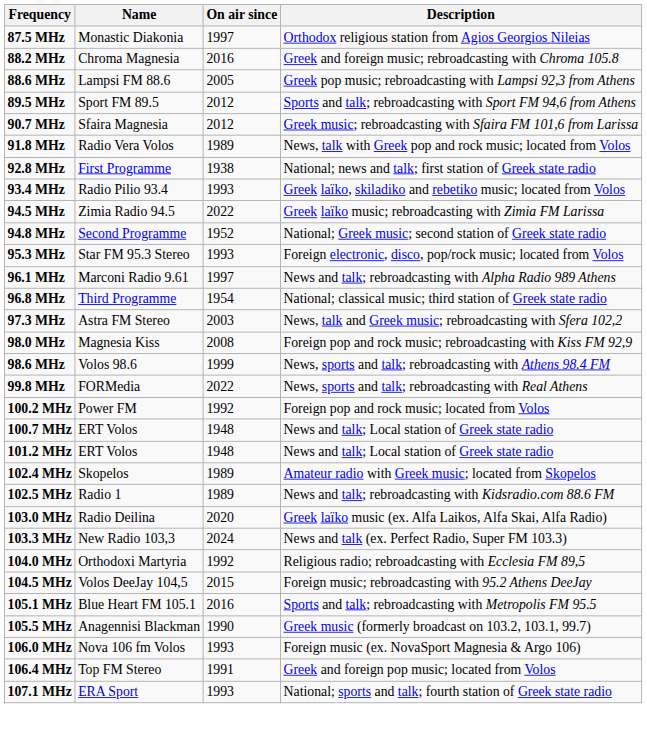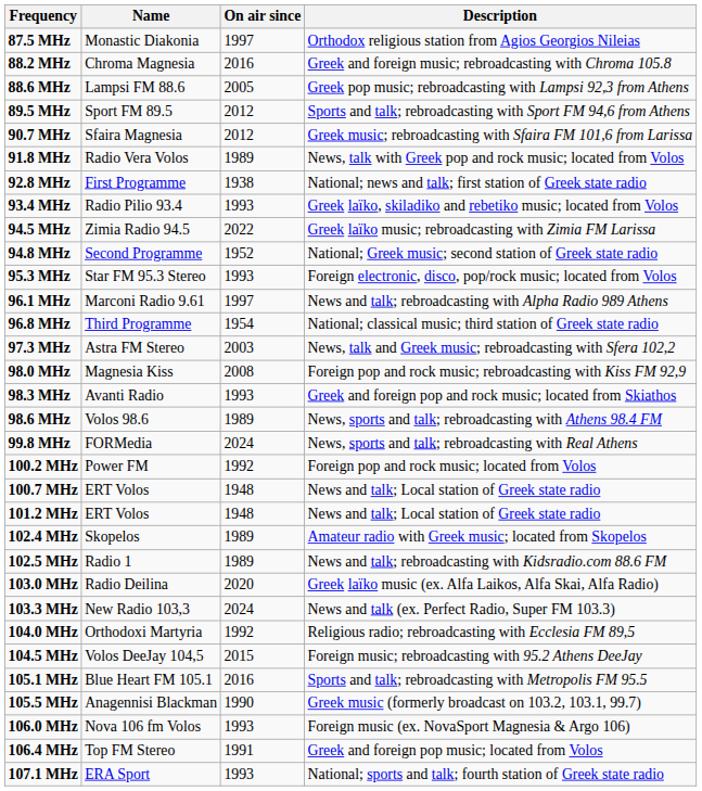+ row: 98.3 MHz | Avanti Radio | 1993 | Greek and foreign pop and rock music; located from Skiathos
98.6 MHz | On air since: 1999 -> 1989
99.8 MHz | On air since: 2022 -> 2024
